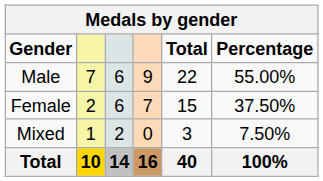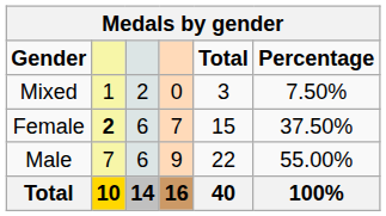rows swapped: Male <-> Mixed
Female | column 2: normal -> bold
